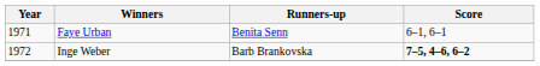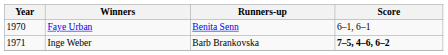Faye Urban | Year: 1971 -> 1970
Inge Weber | Year: 1972 -> 1971
